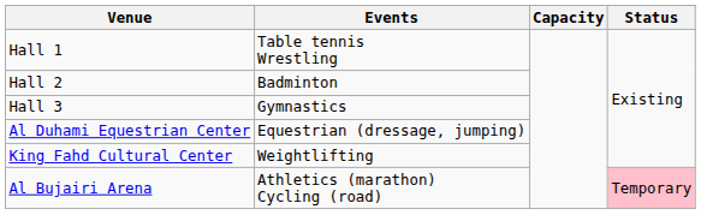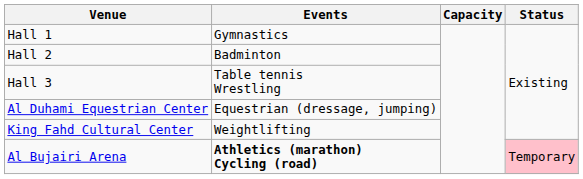Hall 1 | Events: Table tennis Wrestling -> Gymnastics
Hall 3 | Events: Gymnastics -> Table tennis Wrestling
Al Bujairi Arena | Events: normal -> bold
